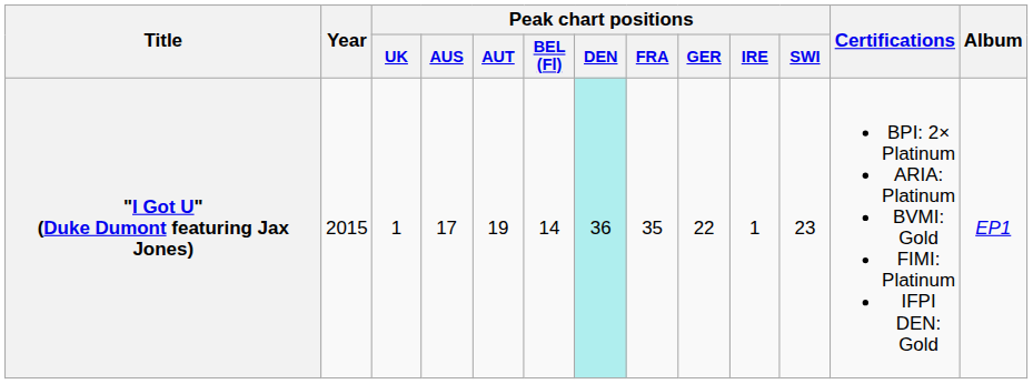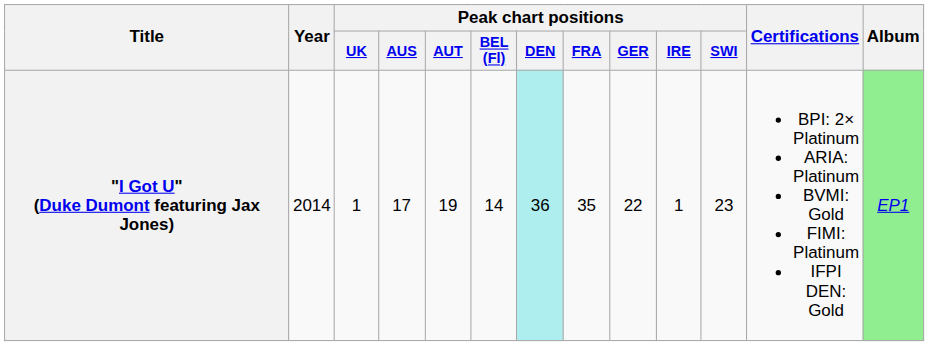"I Got U" (Duke Dumont featuring Jax Jones) | Year: 2015 -> 2014
"I Got U" (Duke Dumont featuring Jax Jones) | Album: no background -> lightgreen background
